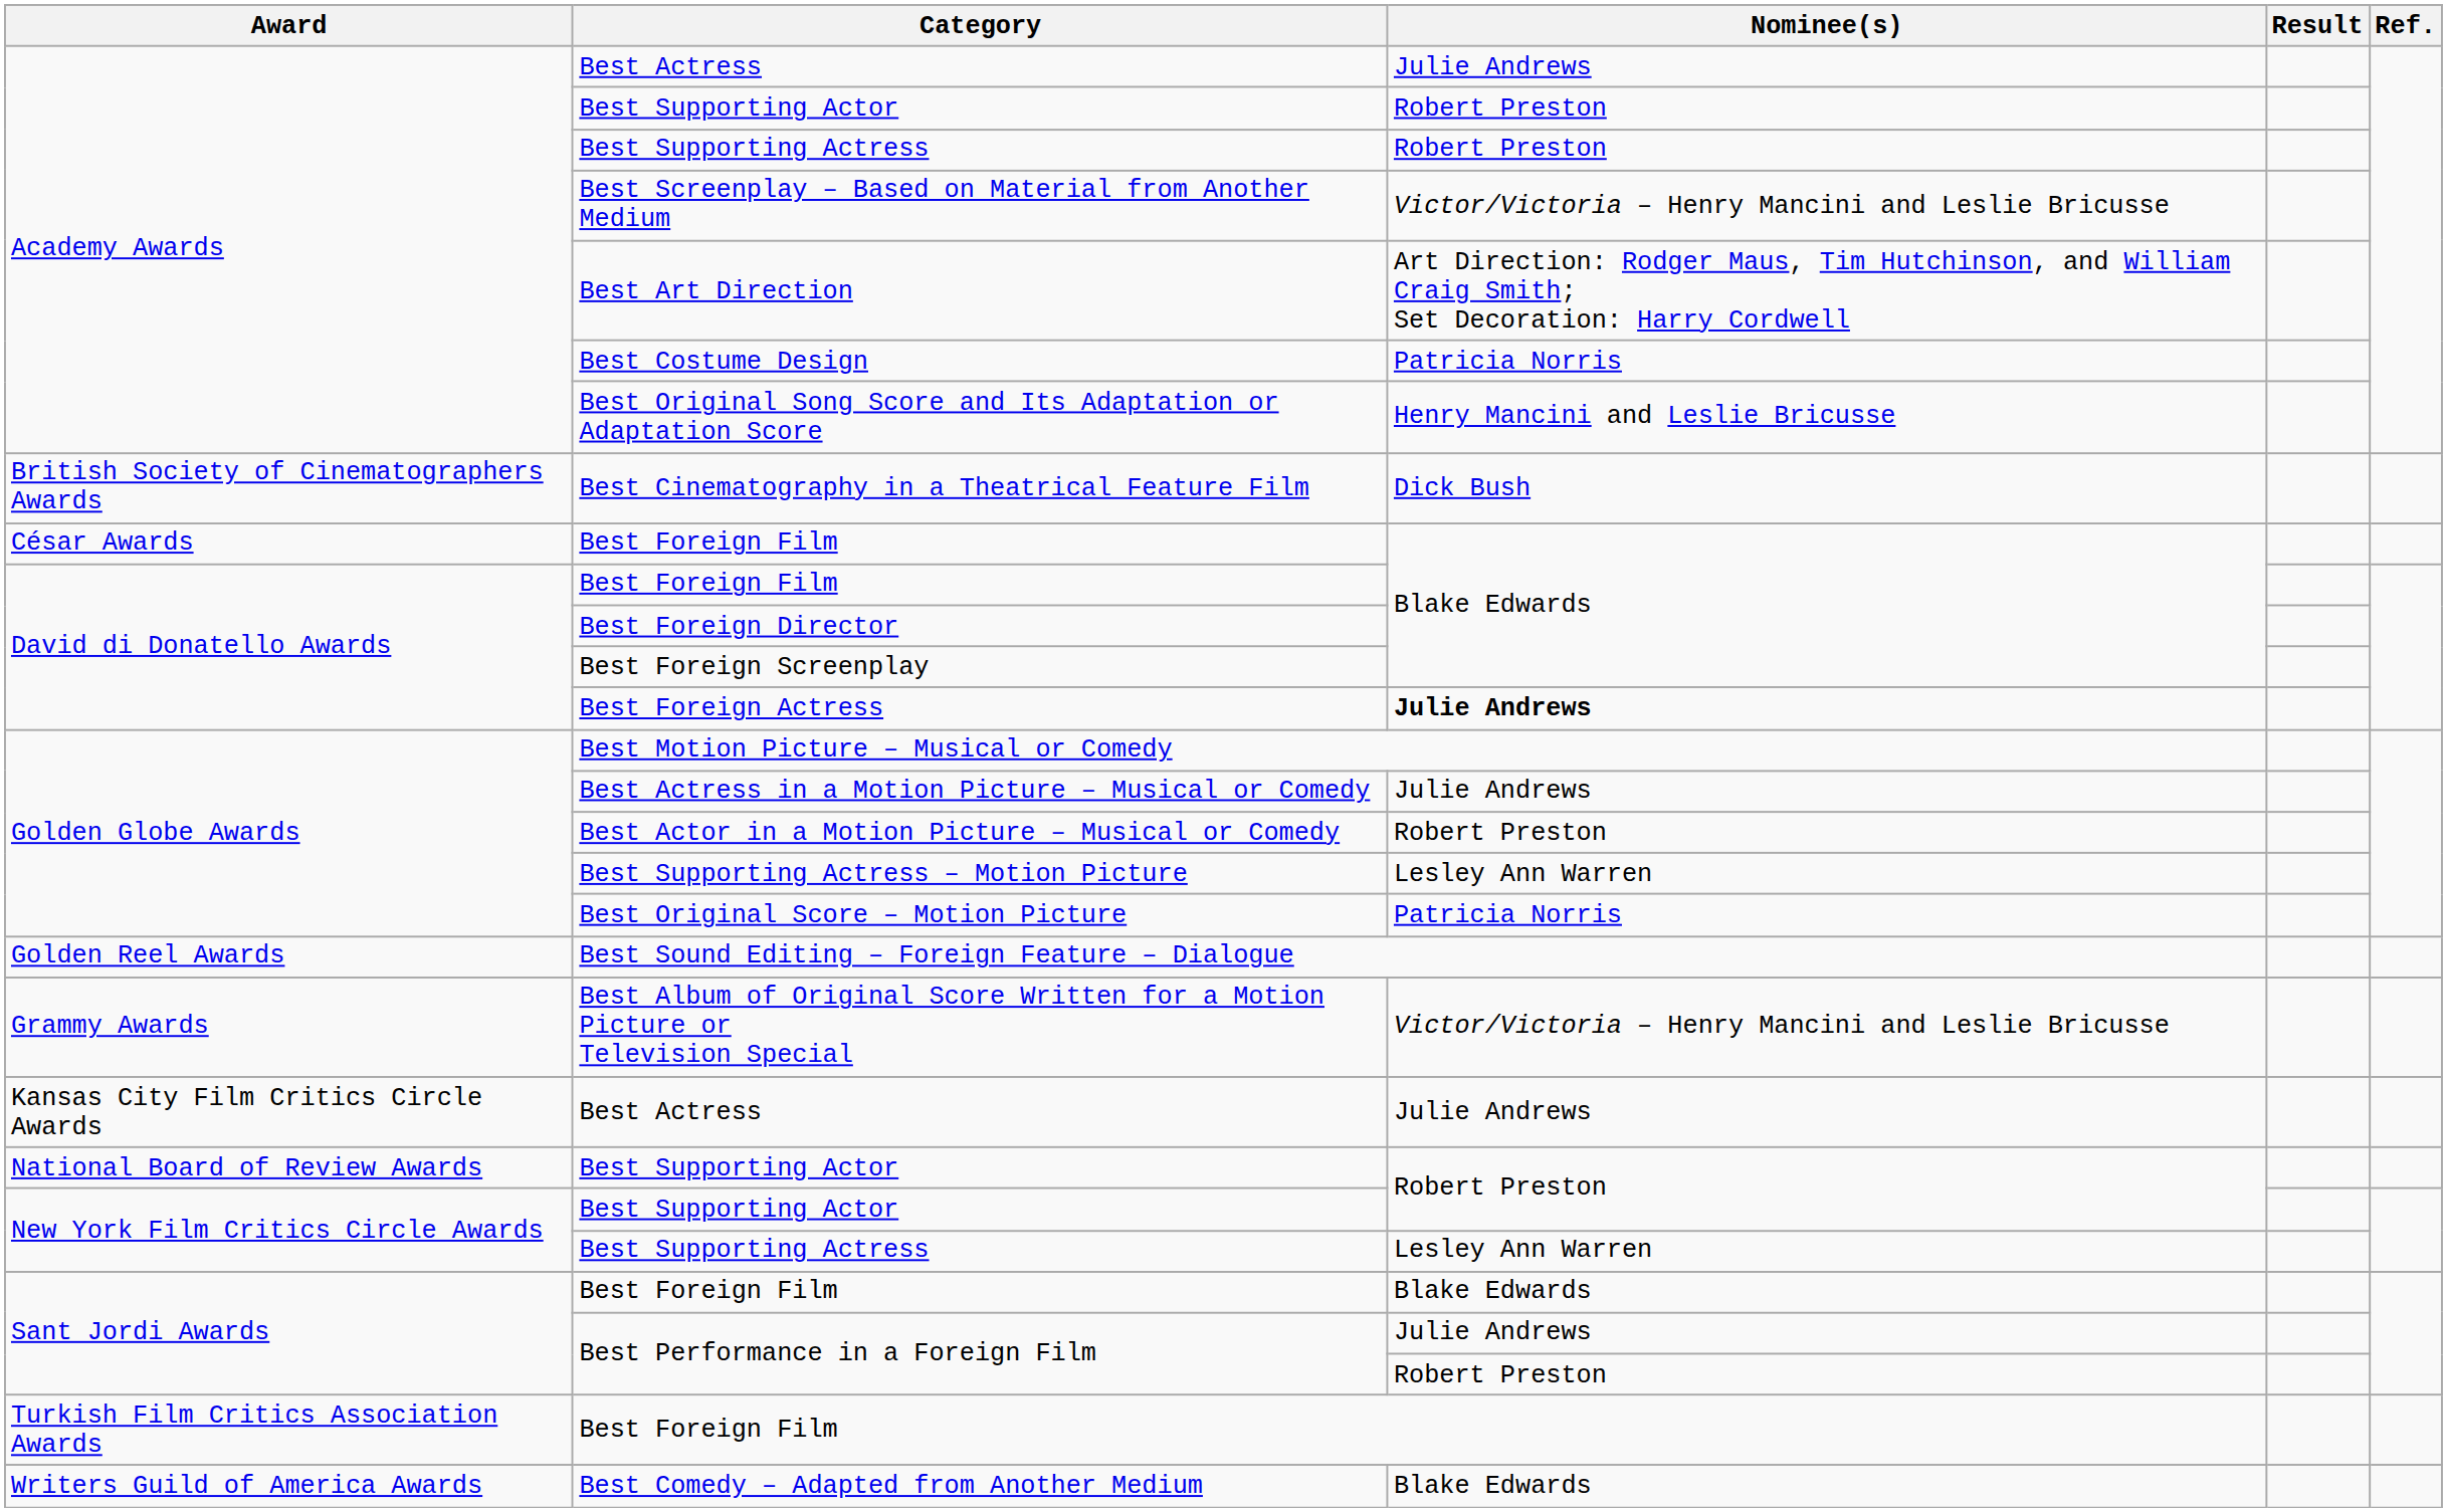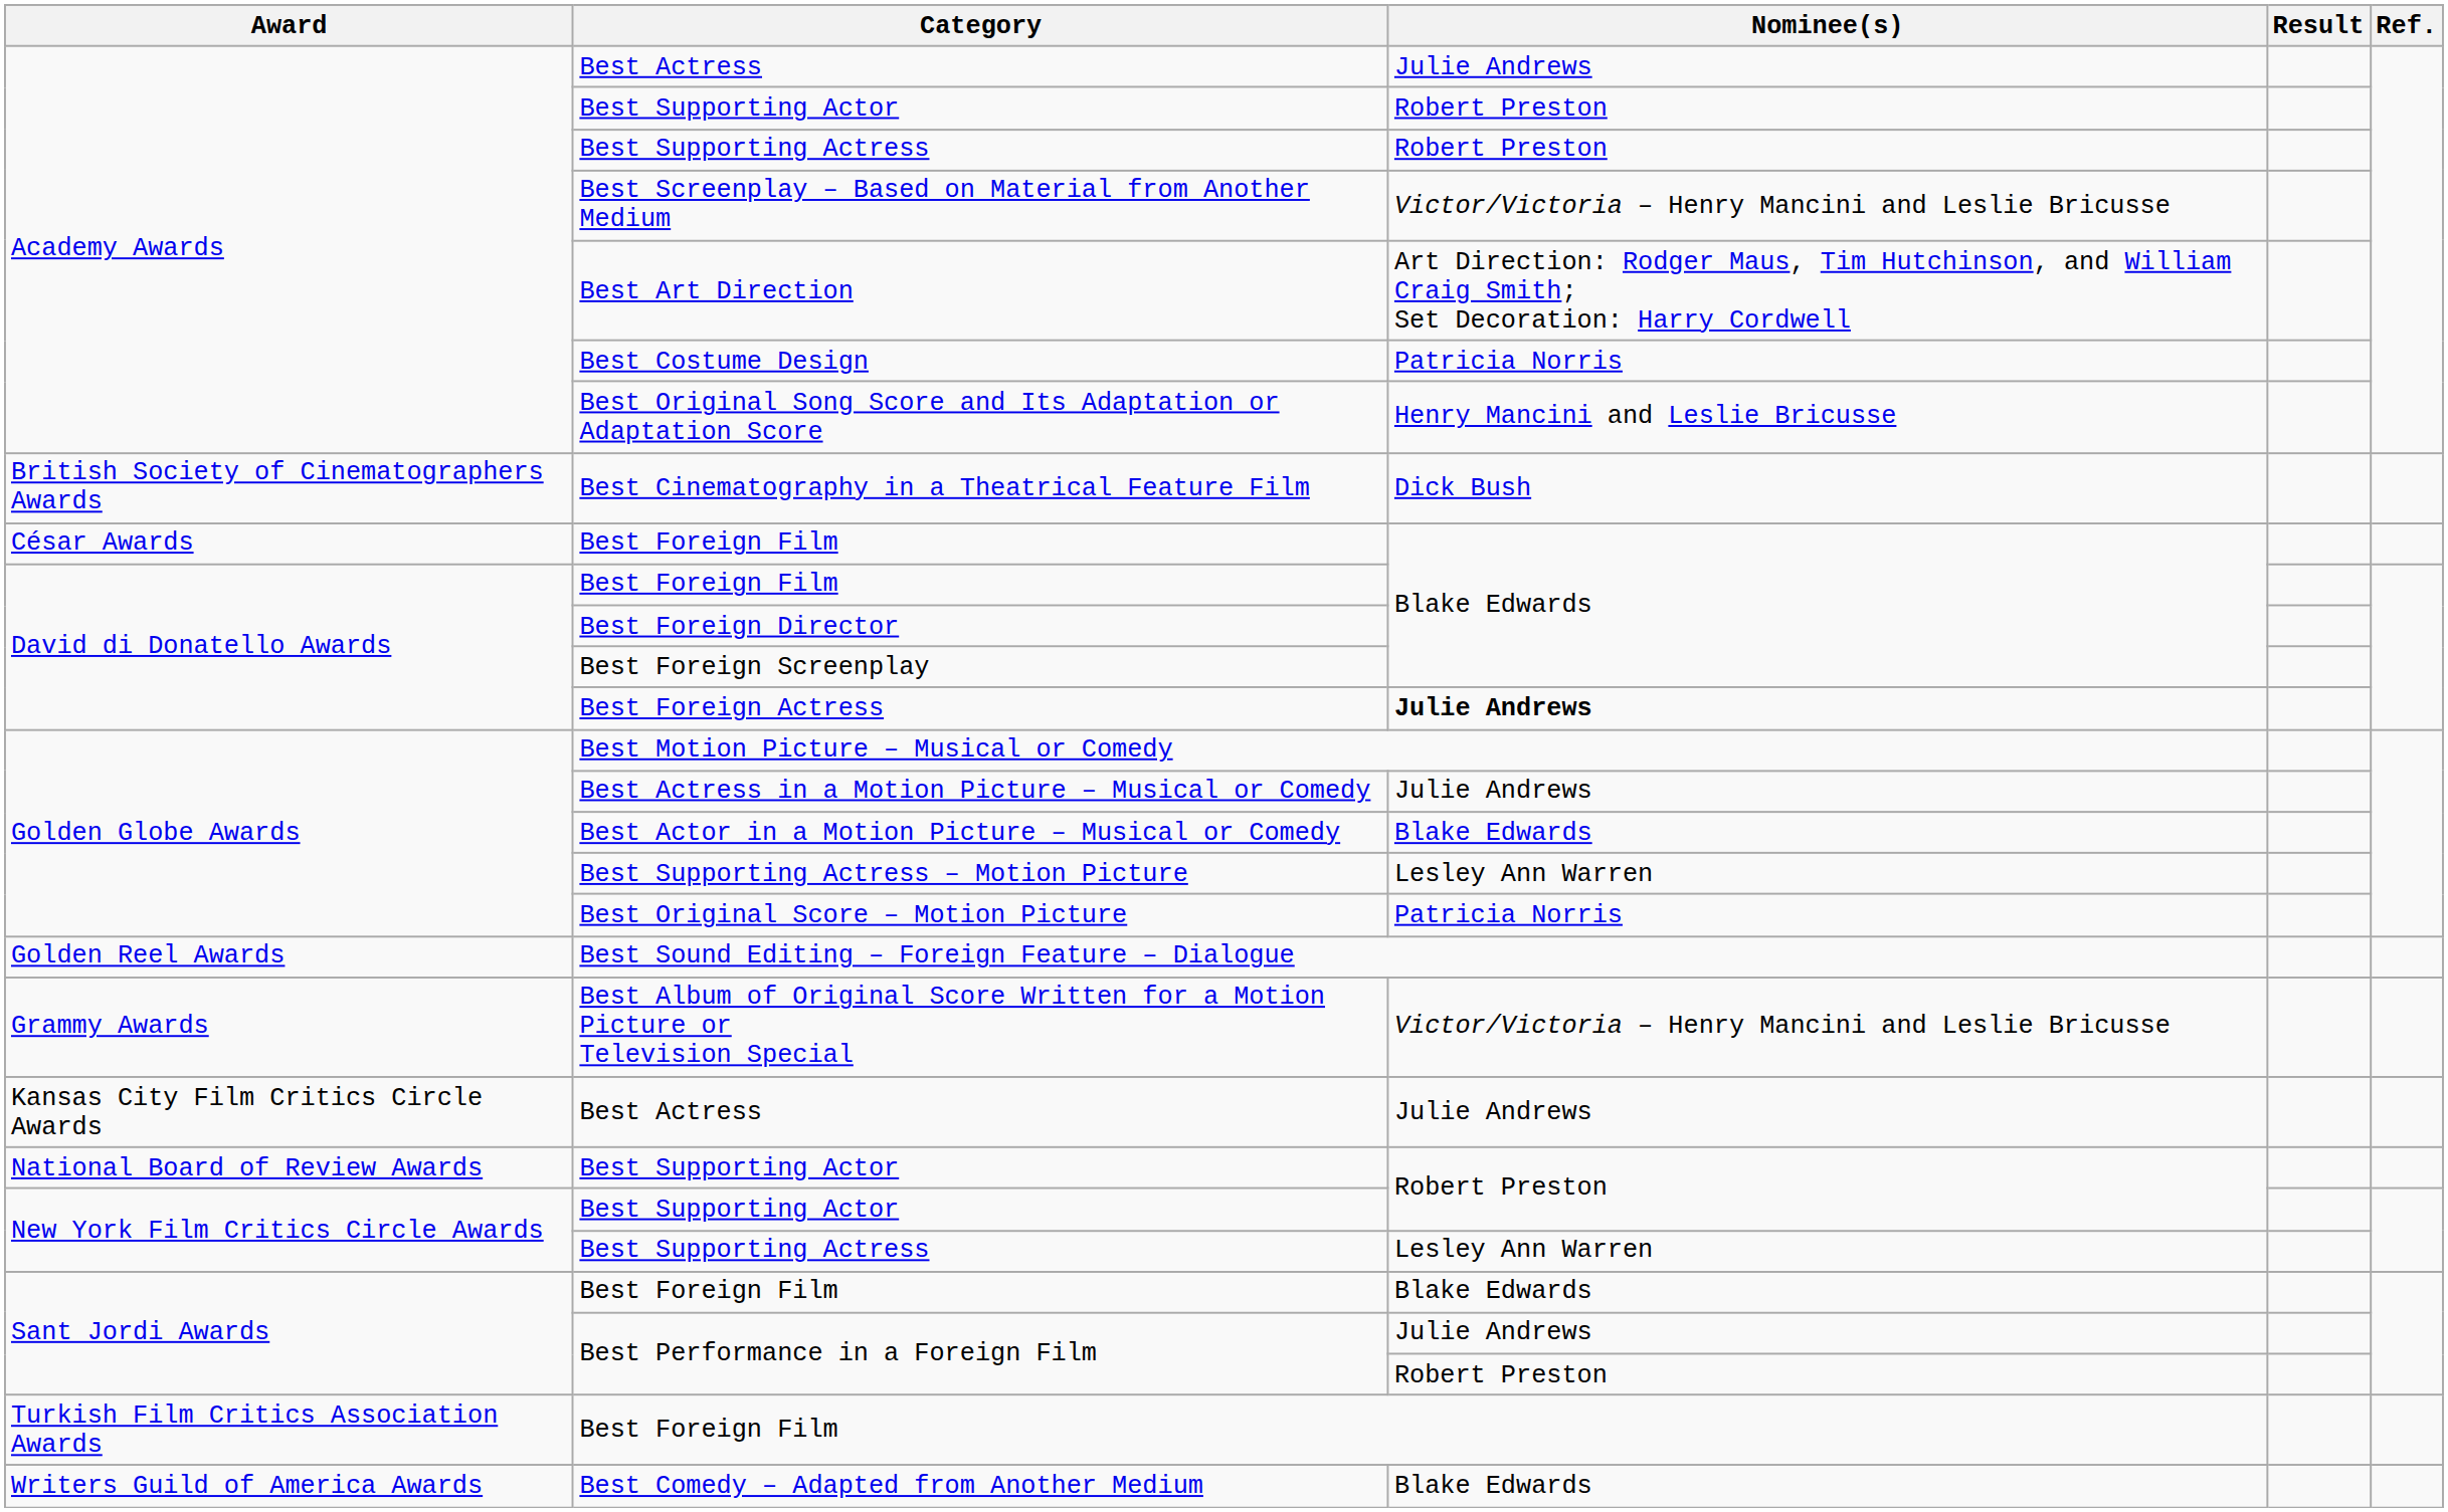Best Actor in a Motion Picture – Musical or Comedy | Nominee(s): Robert Preston -> Blake Edwards
